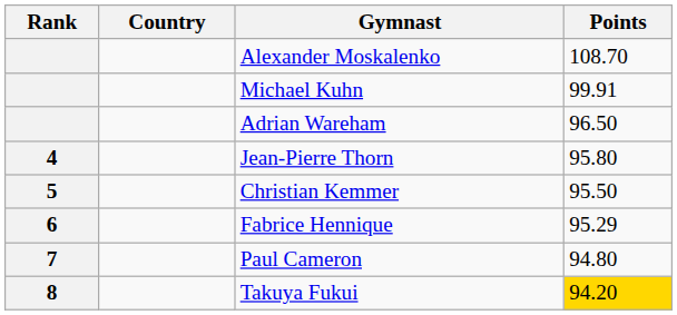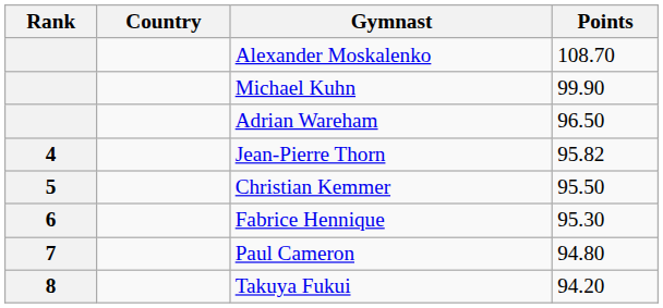Michael Kuhn | Points: 99.91 -> 99.90
Jean-Pierre Thorn | Points: 95.80 -> 95.82
Fabrice Hennique | Points: 95.29 -> 95.30
Takuya Fukui | Points: gold background -> no background
